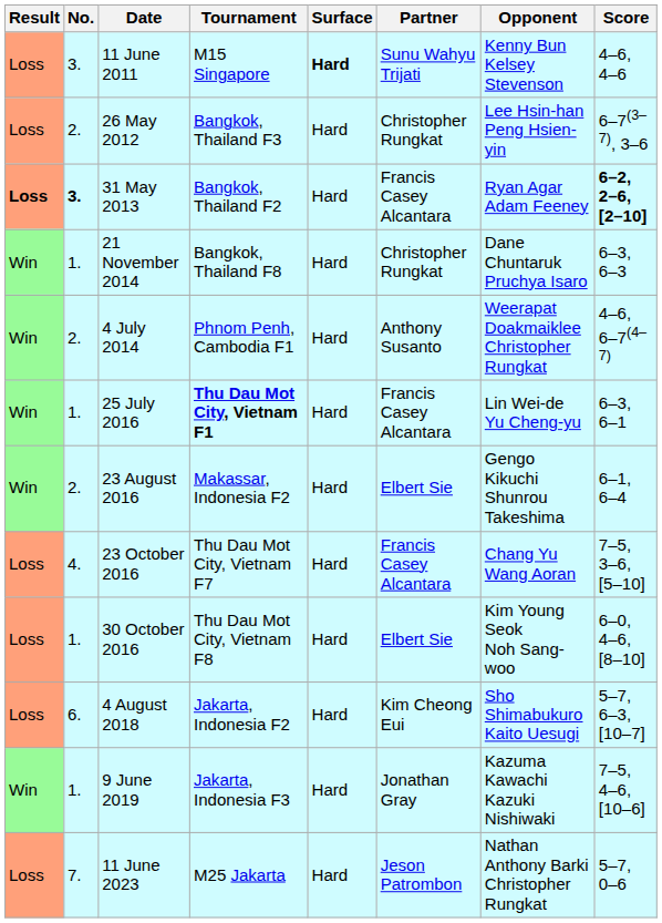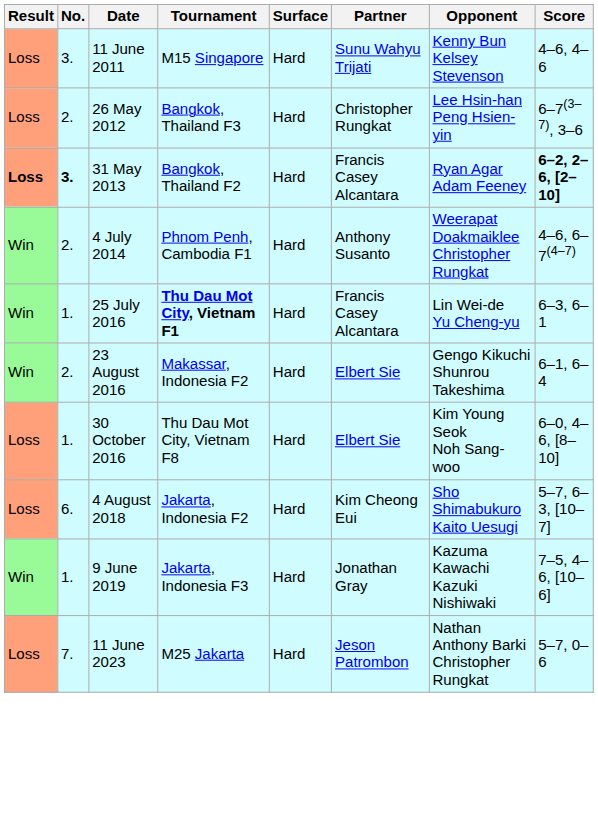11 June 2011 | Surface: bold -> normal
- row: Win | 1. | 21 November 2014 | Bangkok, Thailand F8 | Hard | Christopher Rungkat | Dane Chuntaruk Pruchya Isaro | 6–3, 6–3
- row: Loss | 4. | 23 October 2016 | Thu Dau Mot City, Vietnam F7 | Hard | Francis Casey Alcantara | Chang Yu Wang Aoran | 7–5, 3–6, [5–10]
